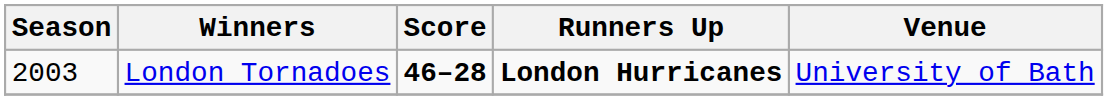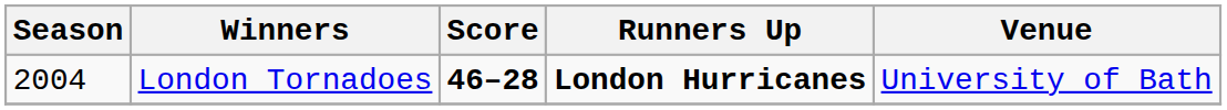London Tornadoes | Season: 2003 -> 2004
